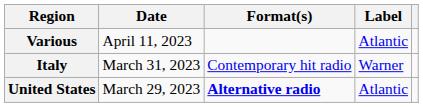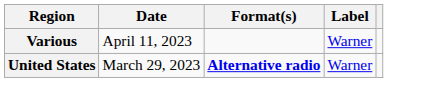Various | Label: Atlantic -> Warner
- row: Italy | March 31, 2023 | Contemporary hit radio | Warner
United States | Label: Atlantic -> Warner
